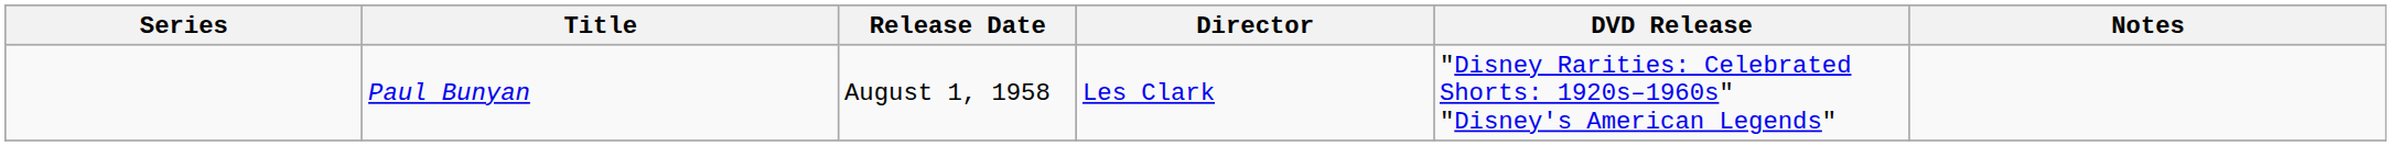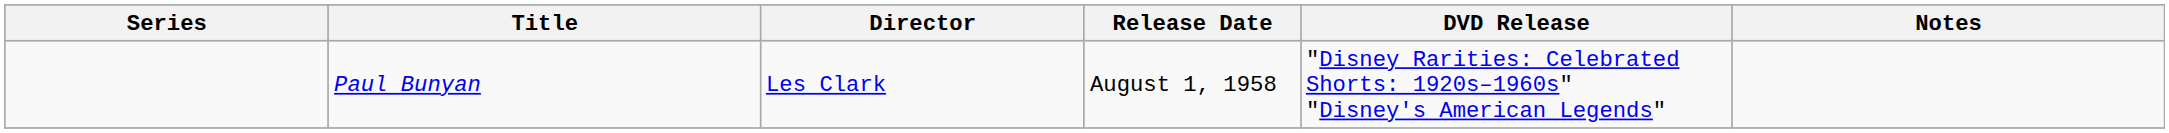columns swapped: Director <-> Release Date
